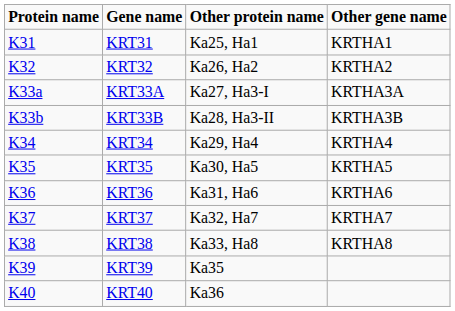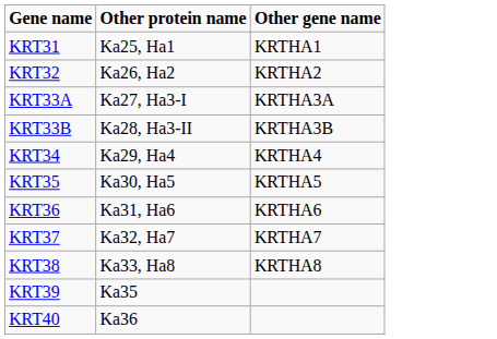- column: Protein name | K31 | K32 | K33a | K33b | K34 | K35 | K36 | K37 | K38 | K39 | K40
